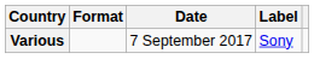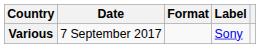columns swapped: Date <-> Format
